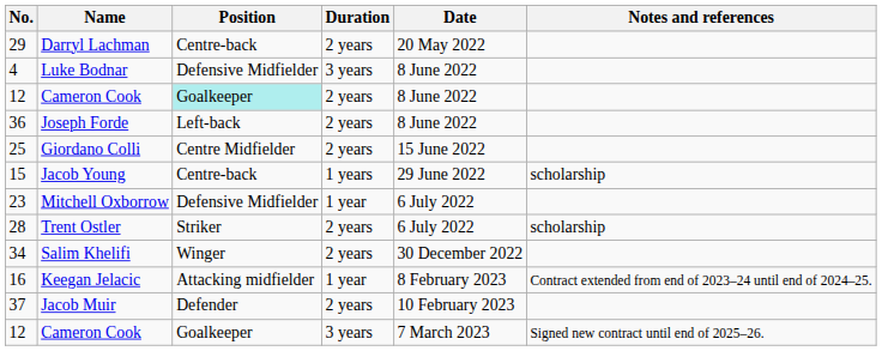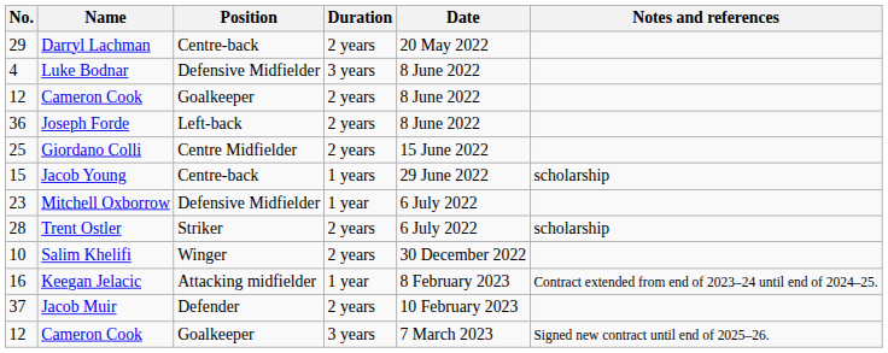Cameron Cook / 2 years | Position: paleturquoise background -> no background
Salim Khelifi | No.: 34 -> 10
